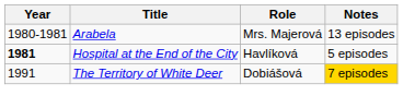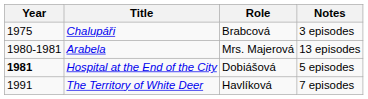+ row: 1975 | Chalupáři | Brabcová | 3 episodes
Hospital at the End of the City | Role: Havlíková -> Dobiášová
The Territory of White Deer | Role: Dobiášová -> Havlíková
The Territory of White Deer | Notes: gold background -> no background
